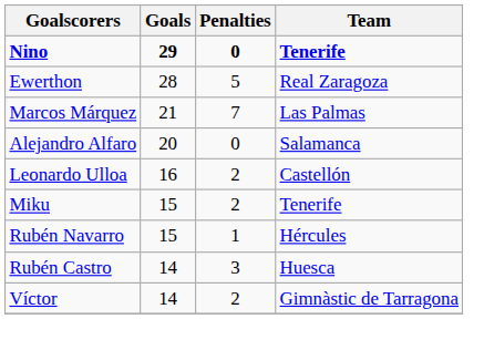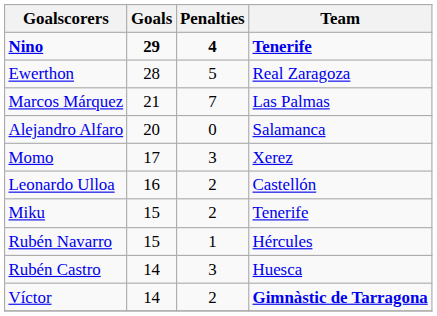Nino | Penalties: 0 -> 4
+ row: Momo | 17 | 3 | Xerez
Víctor | Team: normal -> bold
